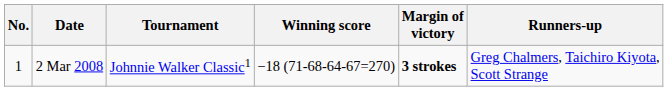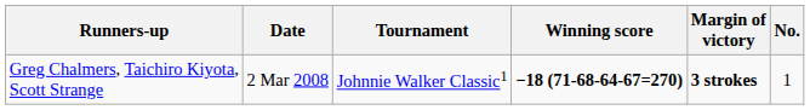columns swapped: No. <-> Runners-up
2 Mar 2008 | Winning score: normal -> bold
